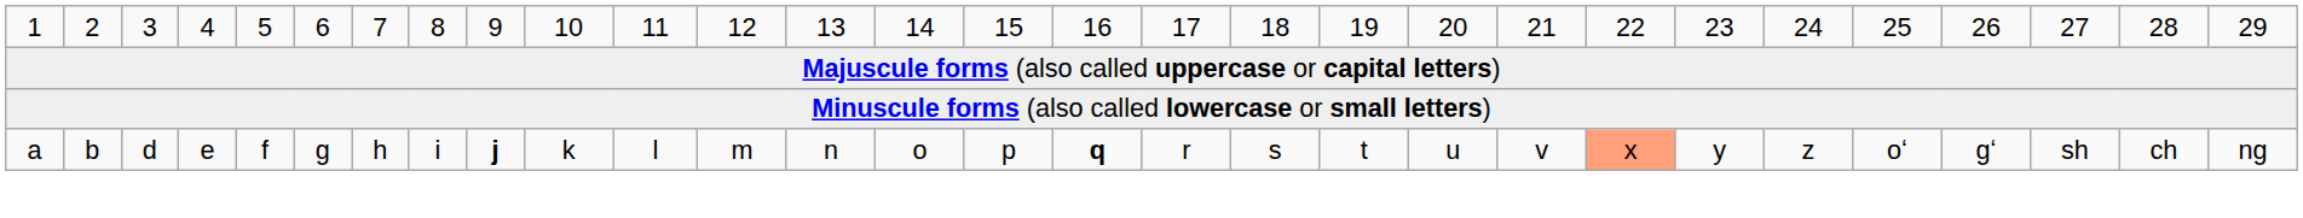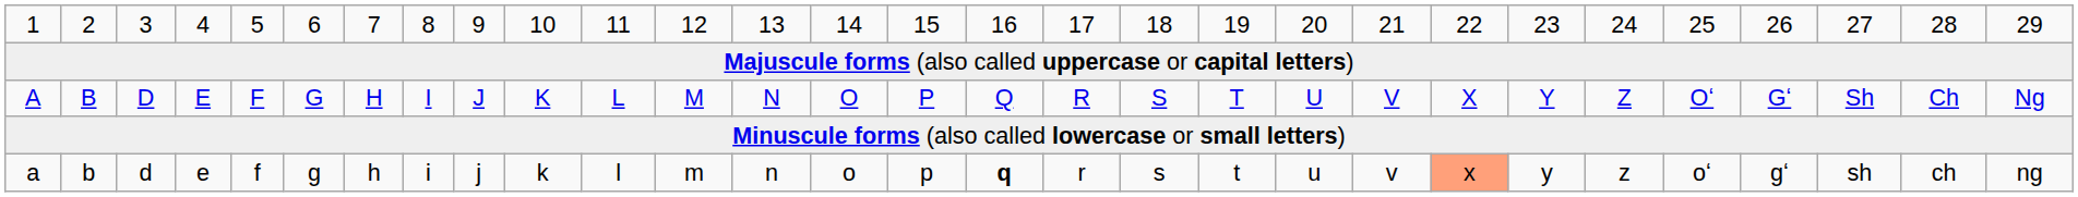+ row: A | B | D | E | F | G | H | I | J | K | L | M | N | O | P | Q | R | S | T | U | V | X | Y | Z | Oʻ | Gʻ | Sh | Ch | Ng
a | column 9: bold -> normal
